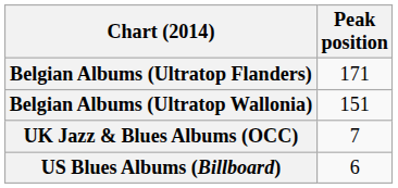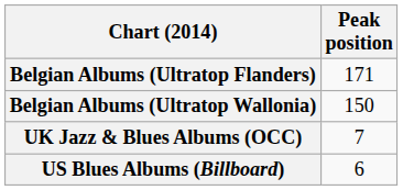Belgian Albums (Ultratop Wallonia) | Peak position: 151 -> 150
